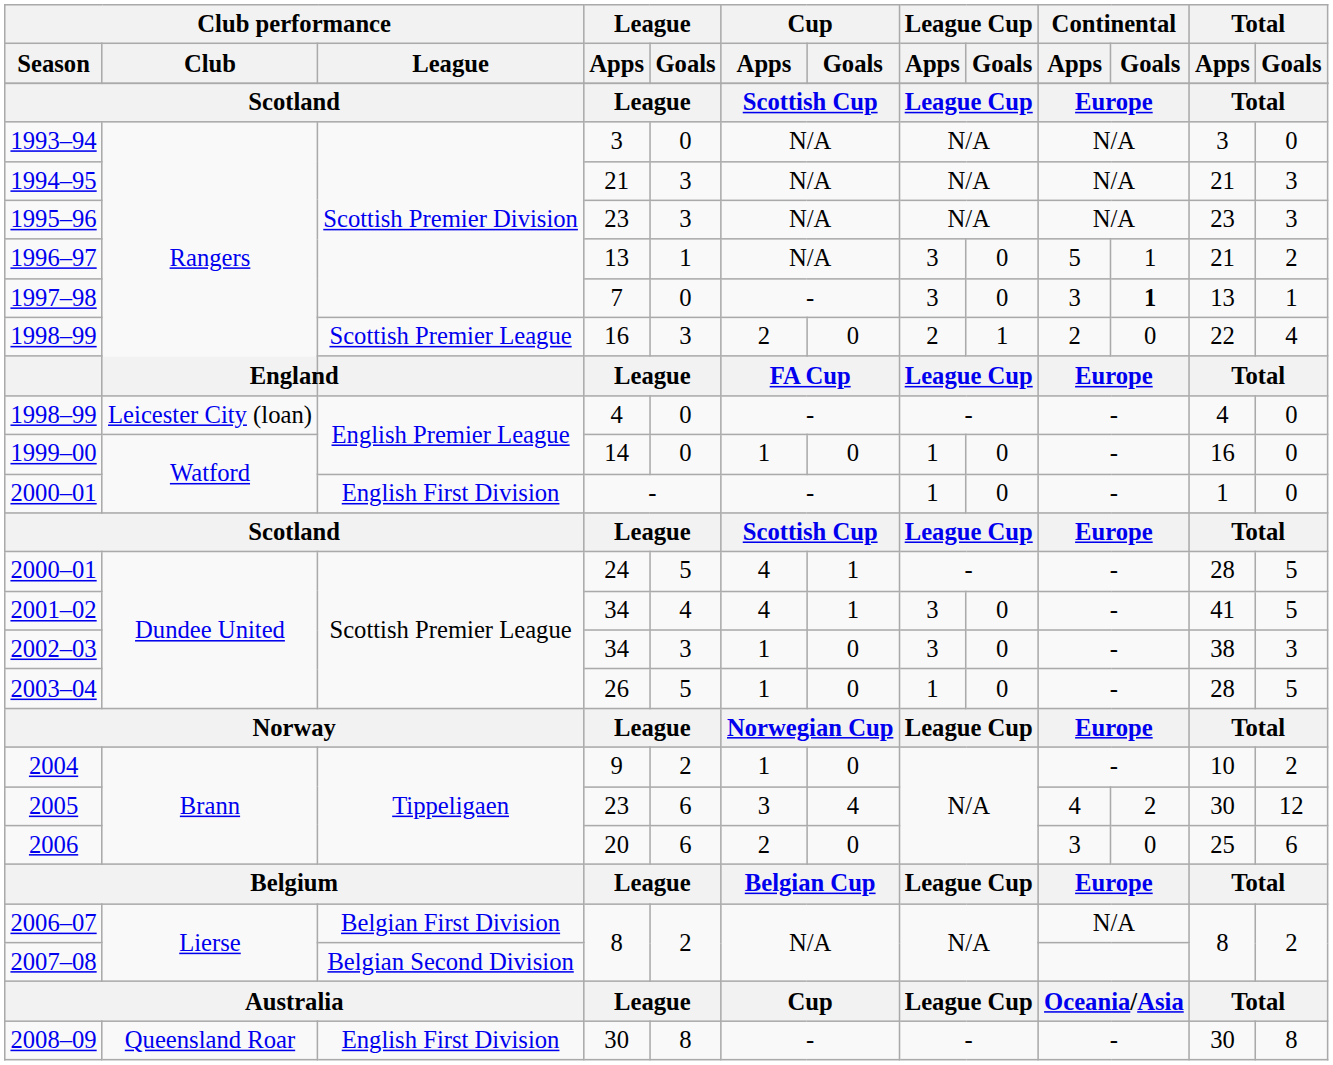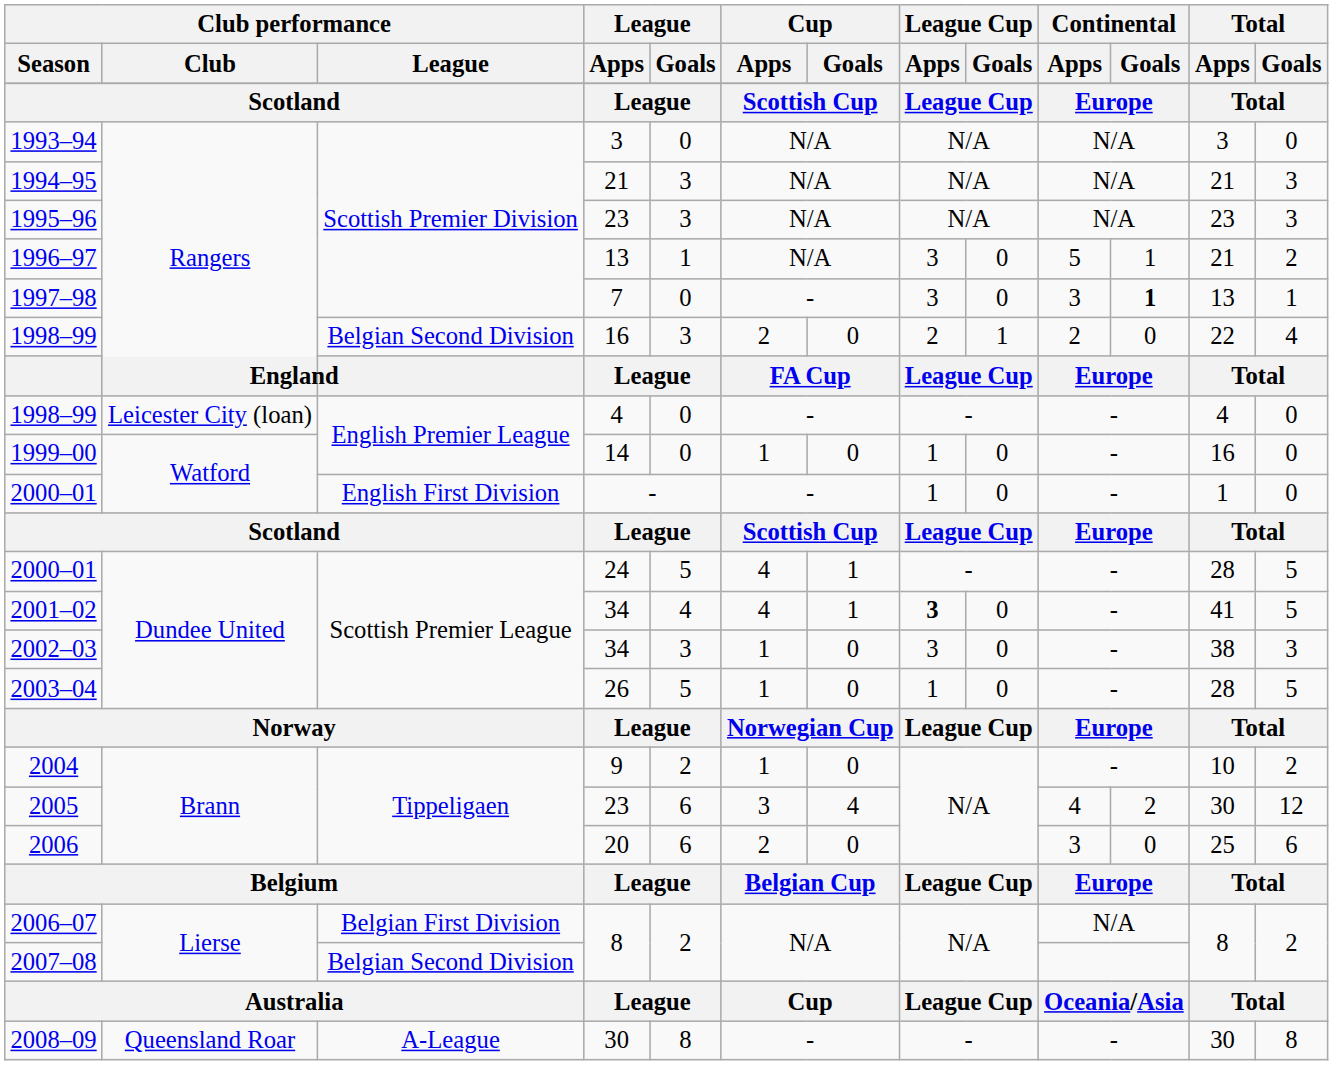1998–99 / 16 | Club performance / League: Scottish Premier League -> Belgian Second Division
2001–02 | League Cup / Apps: normal -> bold
2008–09 | Club performance / League: English First Division -> A-League
